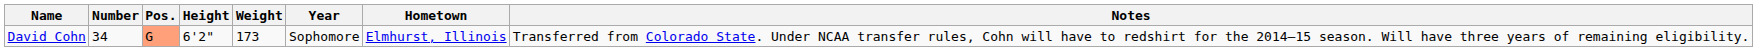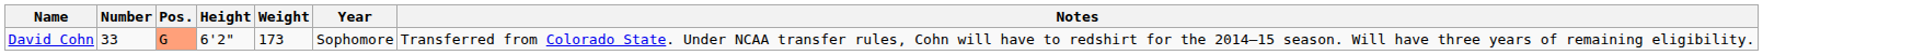- column: Hometown | Elmhurst, Illinois
David Cohn | Number: 34 -> 33
